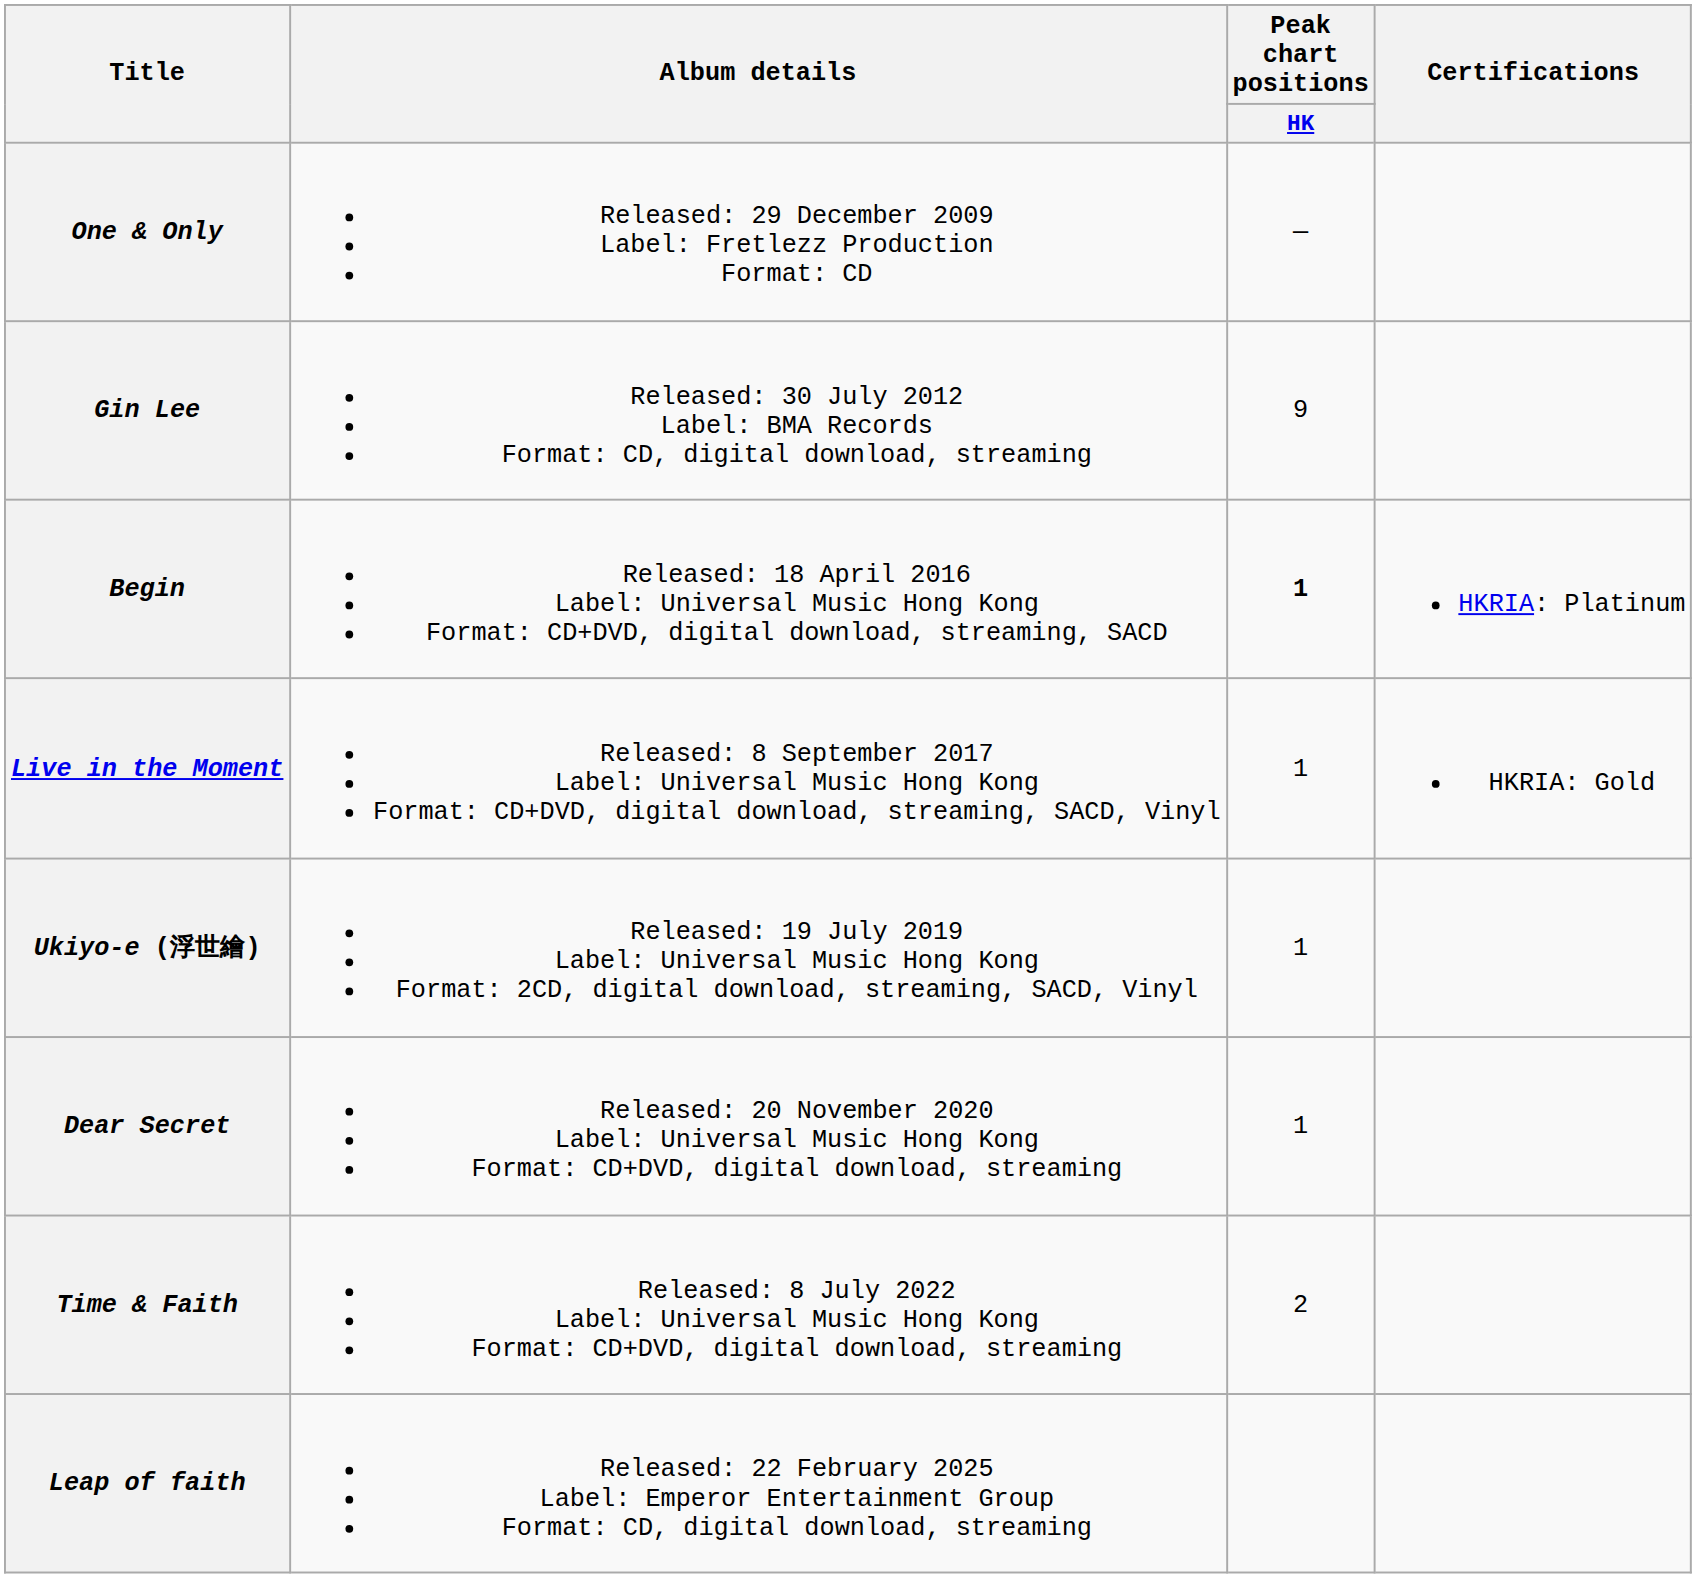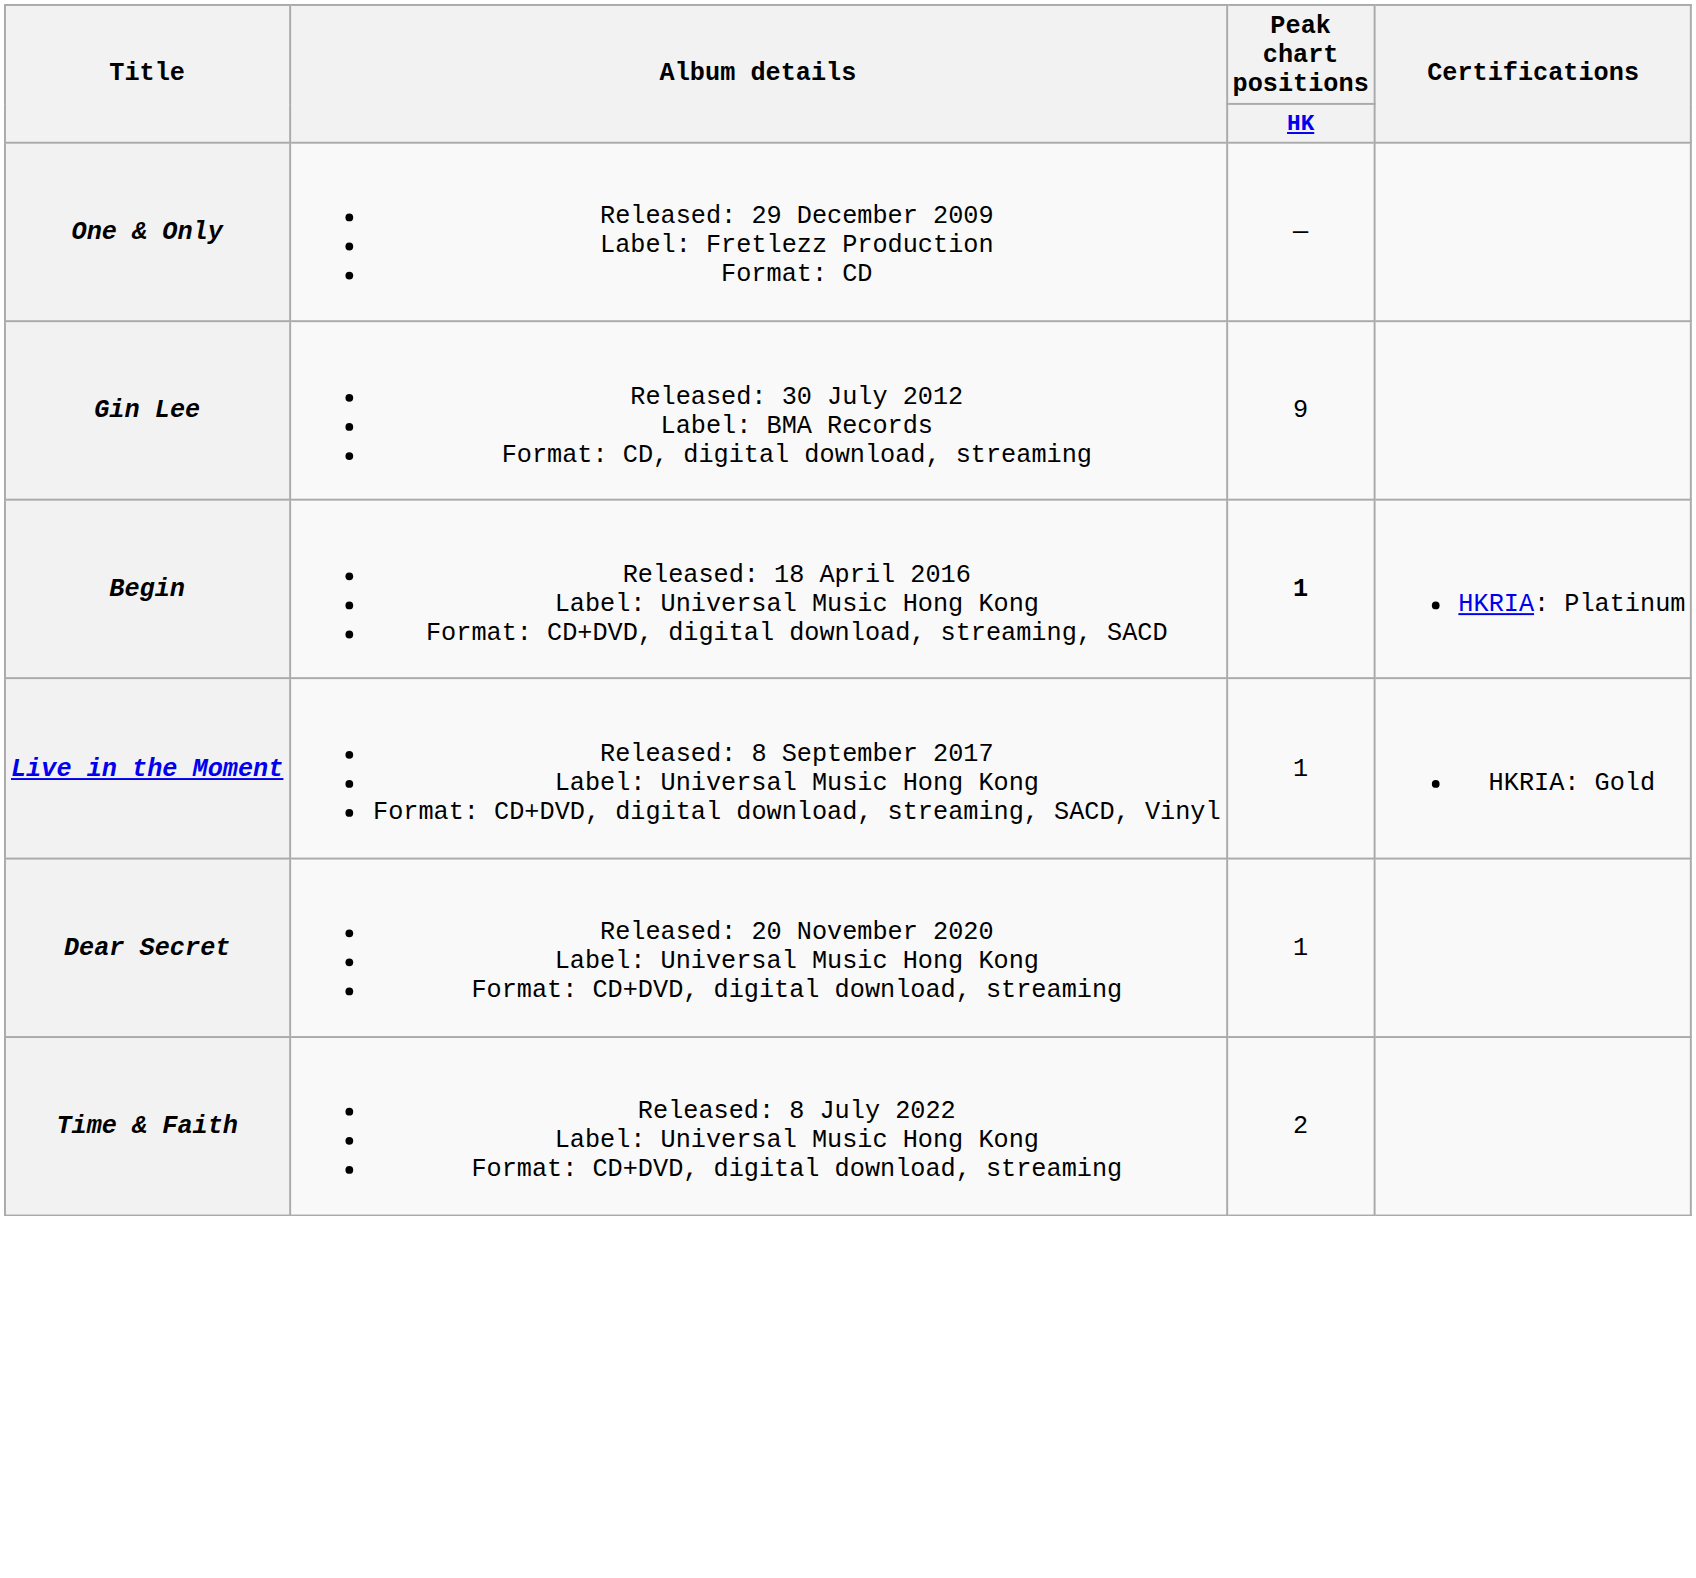- row: Ukiyo-e (浮世繪) | Released: 19 July 2019 Label: Universal Music Hong Kong Format: 2CD, digital download, streaming, SACD, Vinyl | 1
- row: Leap of faith | Released: 22 February 2025 Label: Emperor Entertainment Group Format: CD, digital download, streaming
